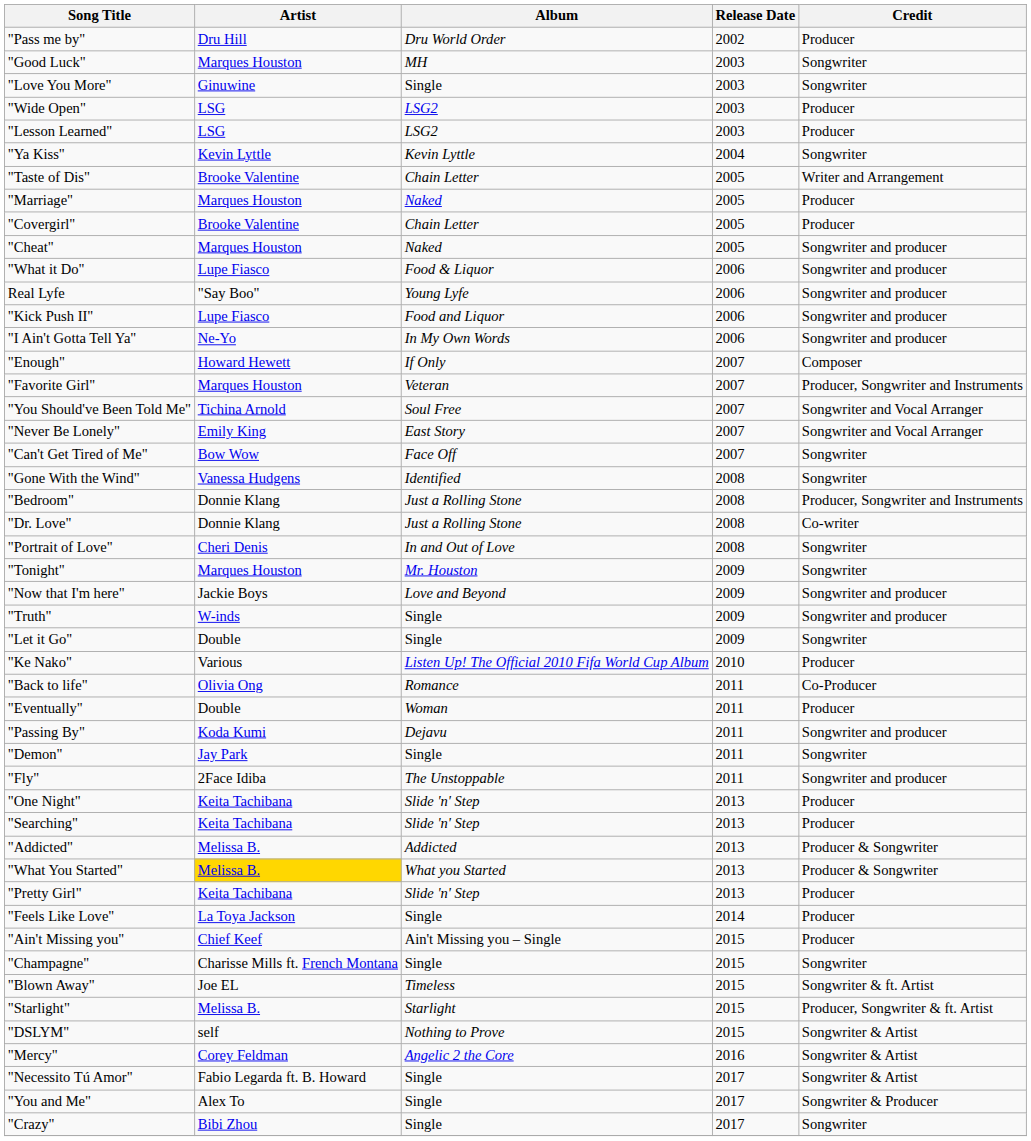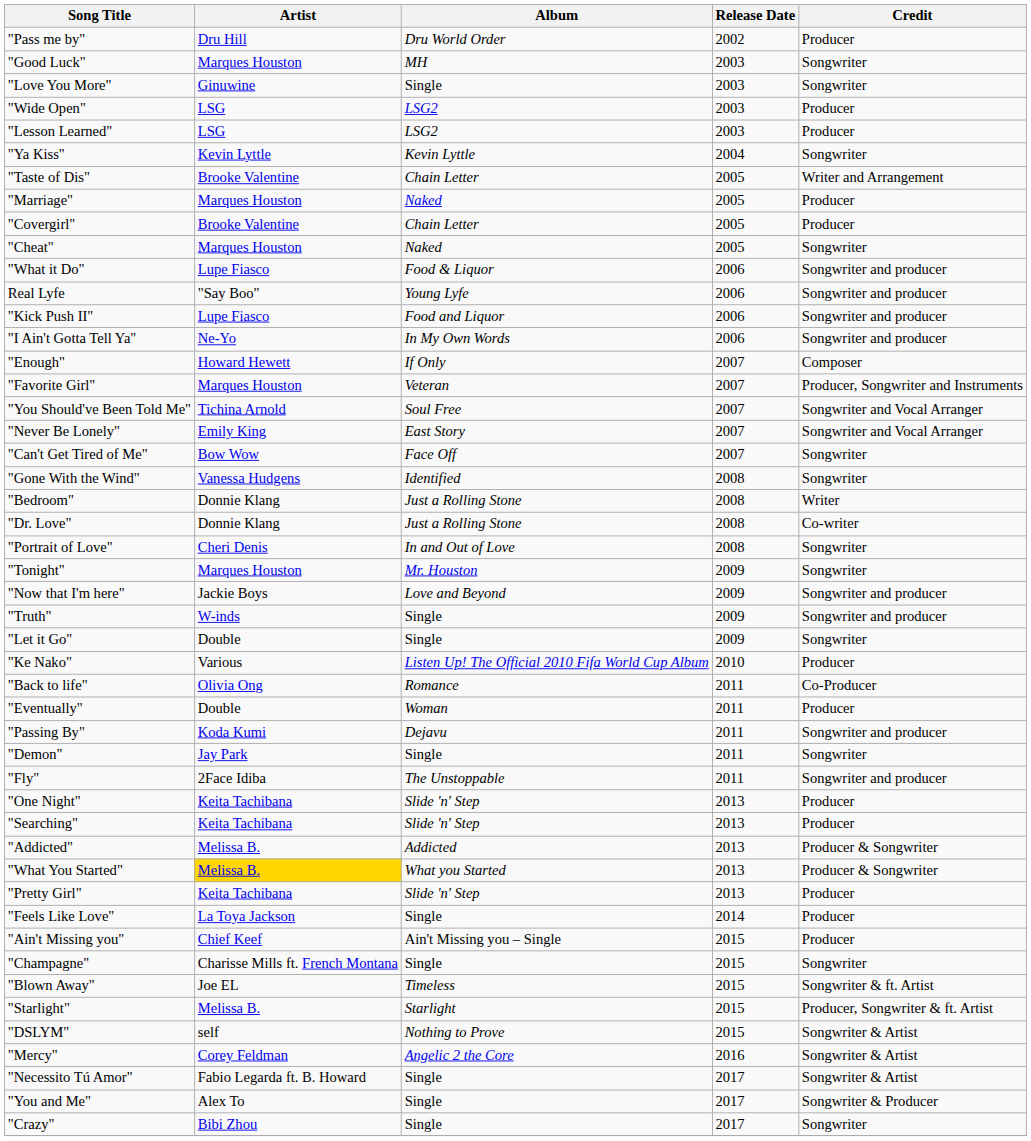"Cheat" | Credit: Songwriter and producer -> Songwriter
"Bedroom" | Credit: Producer, Songwriter and Instruments -> Writer
